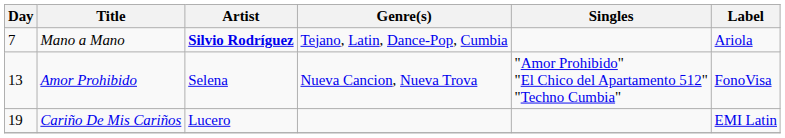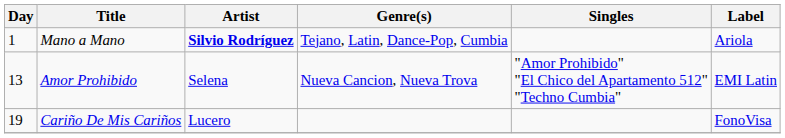Mano a Mano | Day: 7 -> 1
Amor Prohibido | Label: FonoVisa -> EMI Latin
Cariño De Mis Cariños | Label: EMI Latin -> FonoVisa
